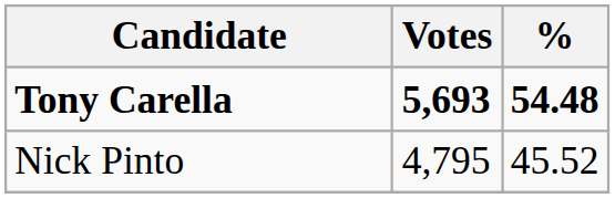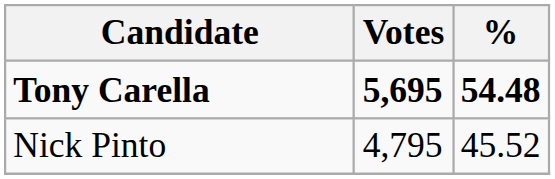Tony Carella | Votes: 5,693 -> 5,695
